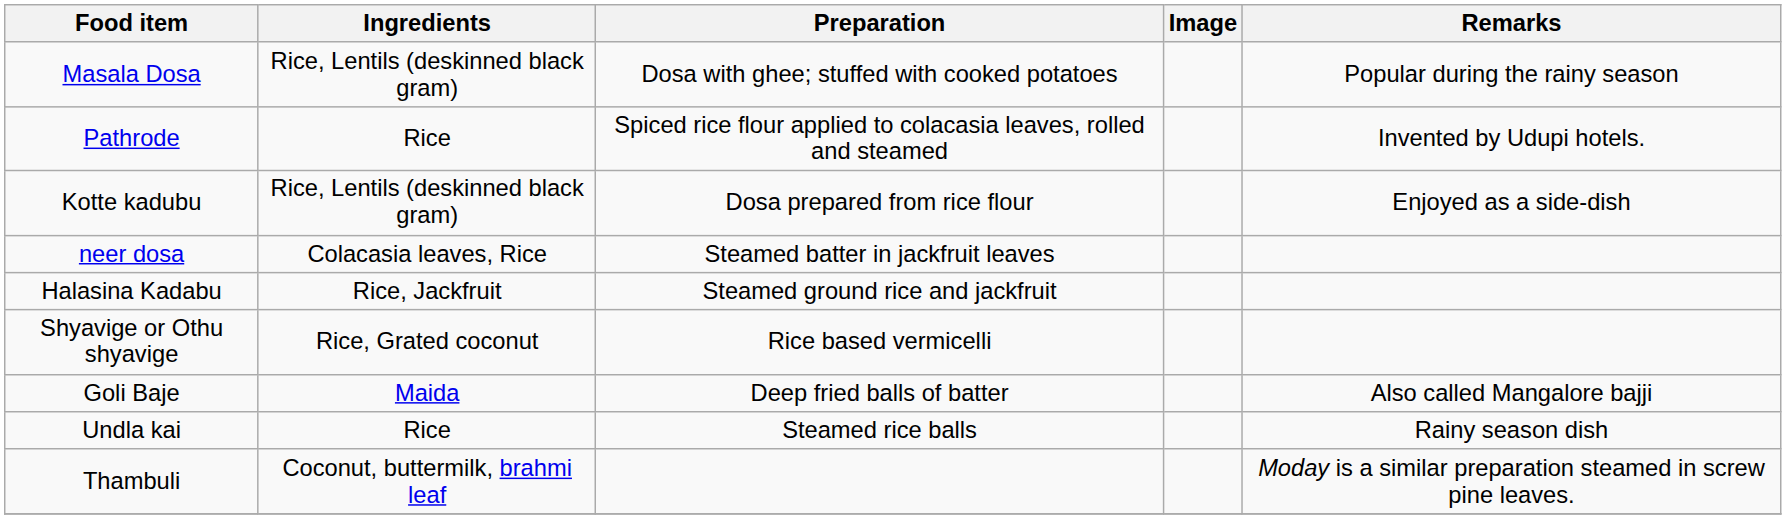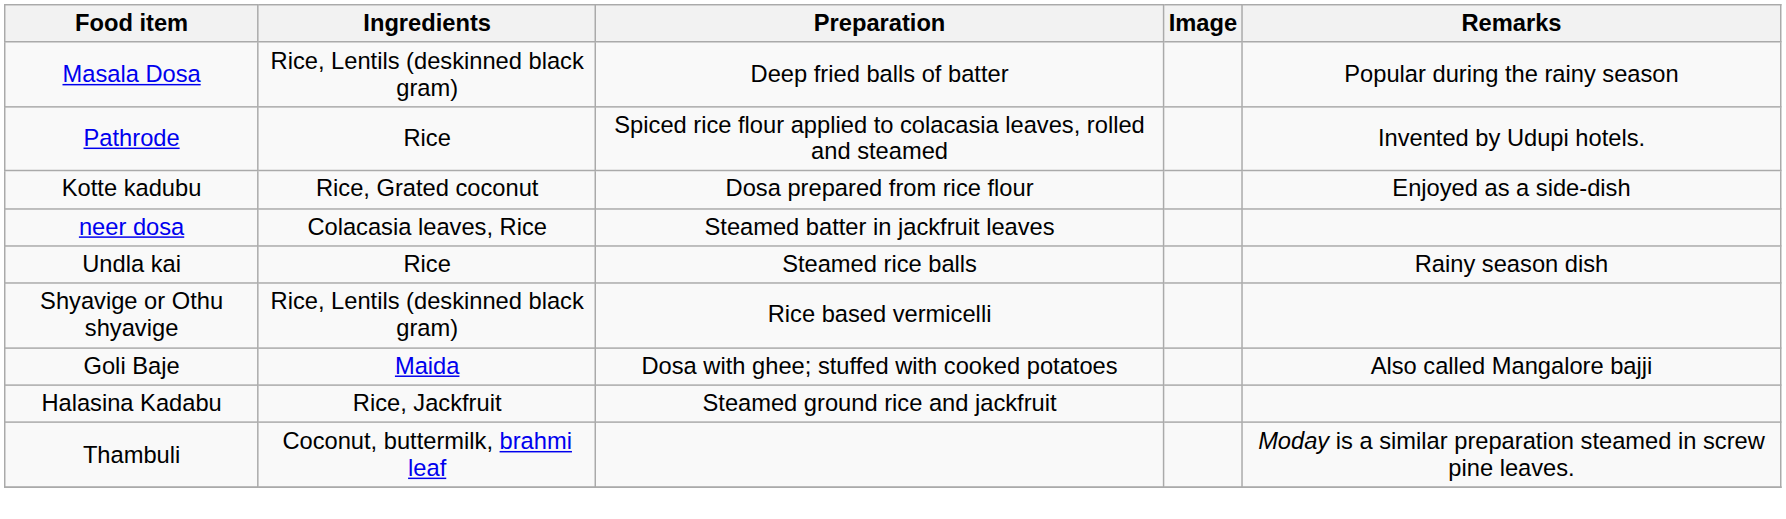Masala Dosa | Preparation: Dosa with ghee; stuffed with cooked potatoes -> Deep fried balls of batter
Kotte kadubu | Ingredients: Rice, Lentils (deskinned black gram) -> Rice, Grated coconut
rows swapped: Undla kai <-> Halasina Kadabu
Shyavige or Othu shyavige | Ingredients: Rice, Grated coconut -> Rice, Lentils (deskinned black gram)
Goli Baje | Preparation: Deep fried balls of batter -> Dosa with ghee; stuffed with cooked potatoes
